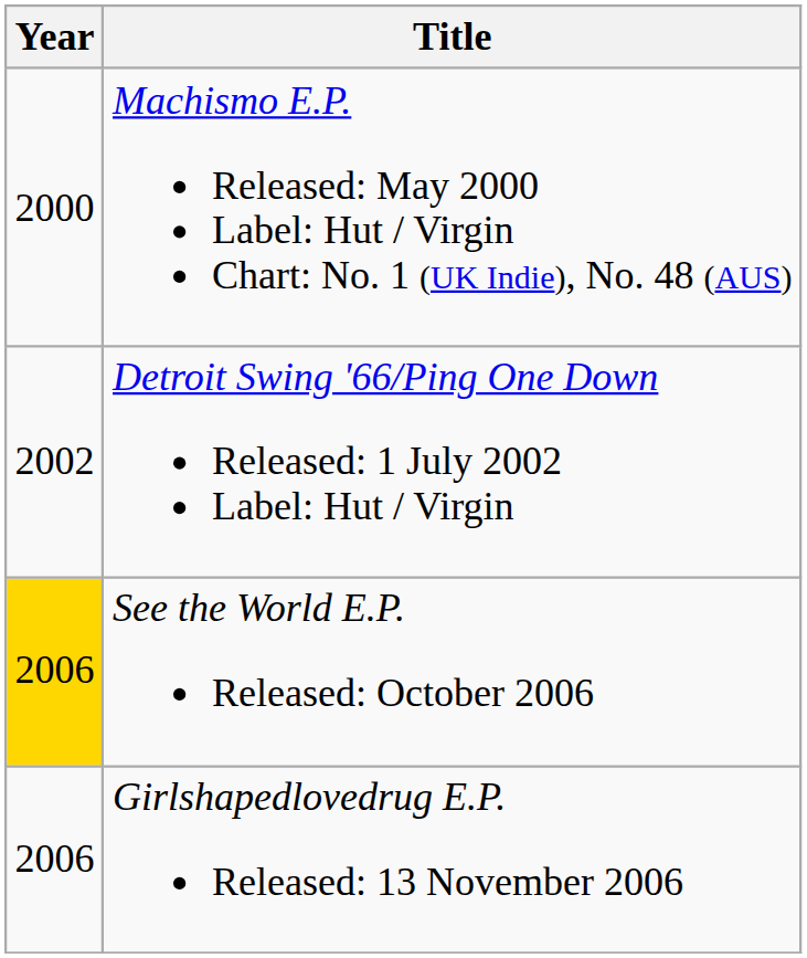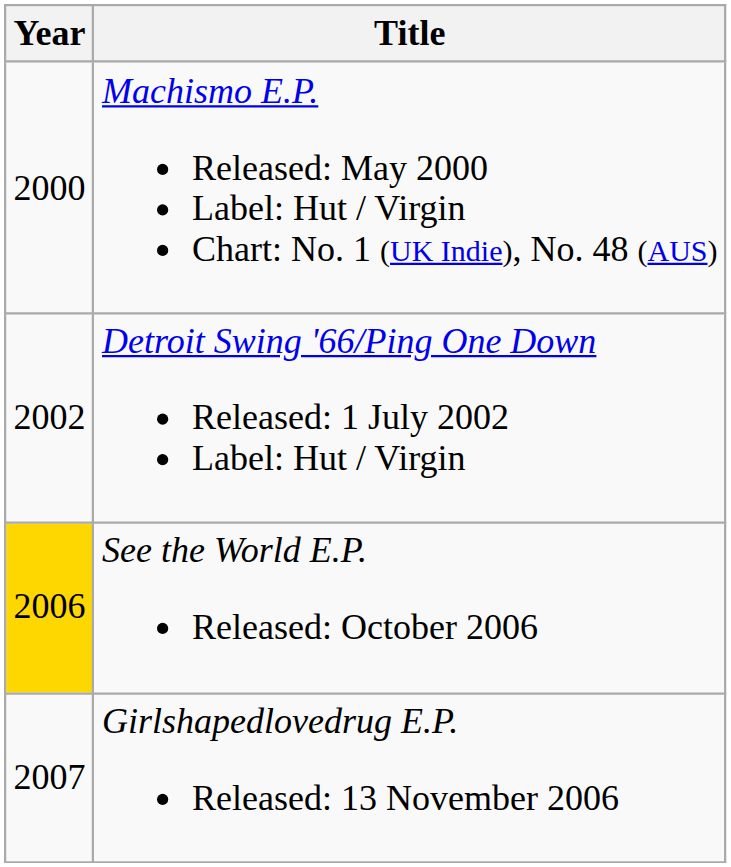Girlshapedlovedrug E.P. Released: 13 November 2006 | Year: 2006 -> 2007
